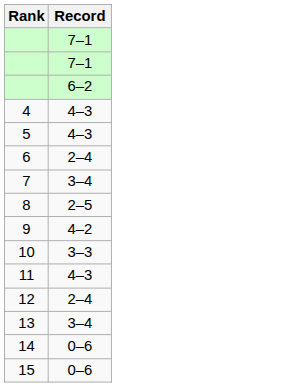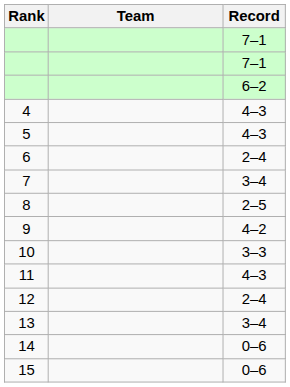+ column: Team
